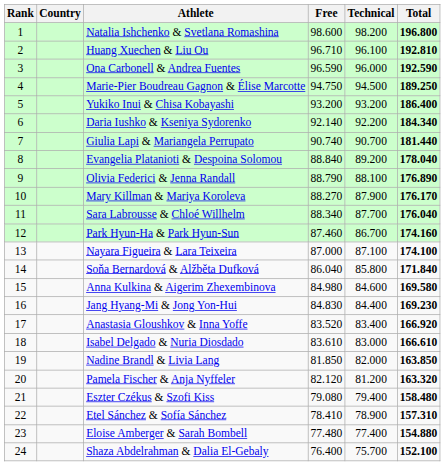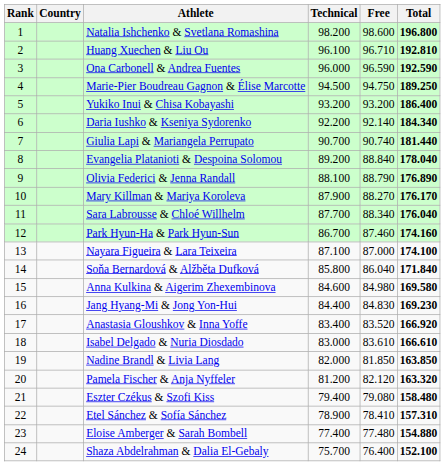columns swapped: Technical <-> Free
